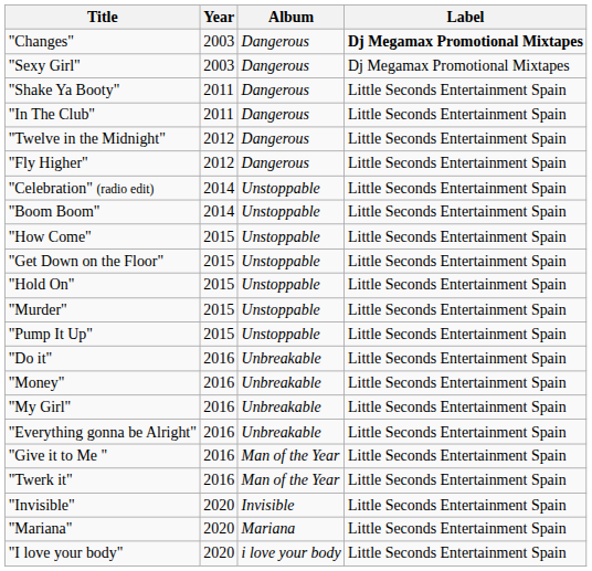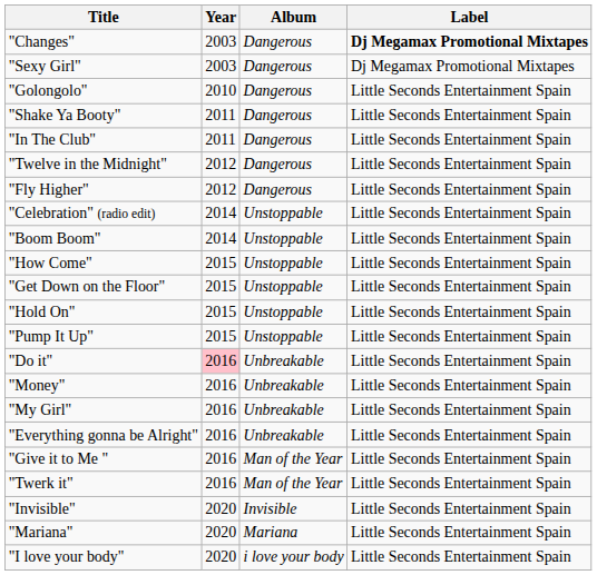+ row: "Golongolo" | 2010 | Dangerous | Little Seconds Entertainment Spain
- row: "Murder" | 2015 | Unstoppable | Little Seconds Entertainment Spain
"Do it" | Year: no background -> pink background
